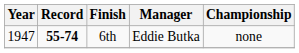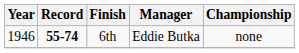6th | Year: 1947 -> 1946
